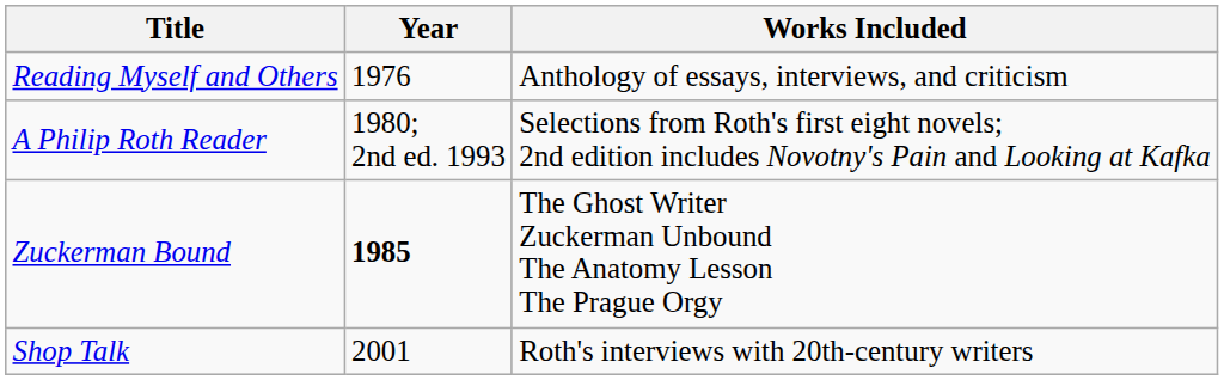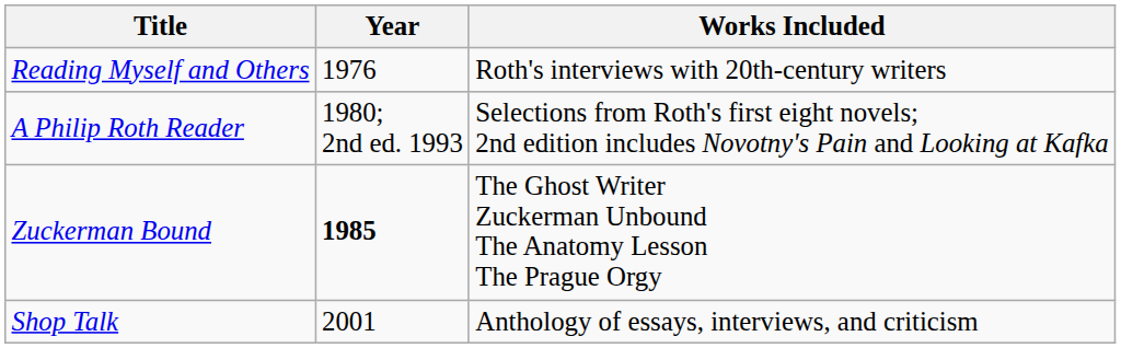Reading Myself and Others | Works Included: Anthology of essays, interviews, and criticism -> Roth's interviews with 20th-century writers
Shop Talk | Works Included: Roth's interviews with 20th-century writers -> Anthology of essays, interviews, and criticism
